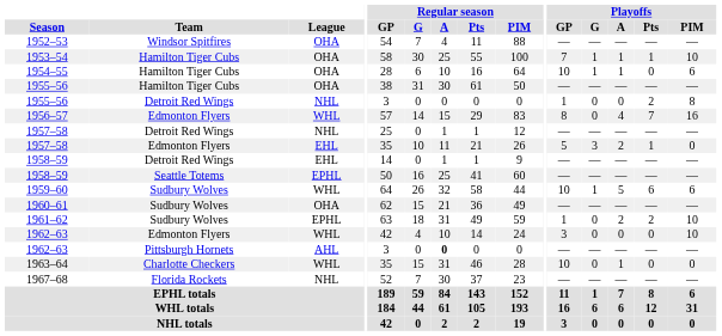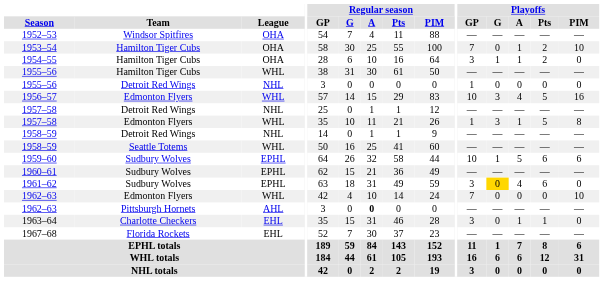1953–54 | Playoffs / G: 1 -> 0
1953–54 | Playoffs / Pts: 1 -> 2
1954–55 | Playoffs / GP: 10 -> 3
1954–55 | Playoffs / Pts: 0 -> 2
1954–55 | Playoffs / PIM: 6 -> 0
1955–56 / Hamilton Tiger Cubs | League: OHA -> WHL
1955–56 / Detroit Red Wings | Playoffs / Pts: 2 -> 0
1955–56 / Detroit Red Wings | Playoffs / PIM: 8 -> 0
1956–57 | Playoffs / GP: 8 -> 10
1956–57 | Playoffs / G: 0 -> 3
1956–57 | Playoffs / Pts: 7 -> 5
1957–58 / Edmonton Flyers | League: EHL -> WHL
1957–58 / Edmonton Flyers | Playoffs / GP: 5 -> 1
1957–58 / Edmonton Flyers | Playoffs / A: 2 -> 1
1957–58 / Edmonton Flyers | Playoffs / Pts: 1 -> 5
1957–58 / Edmonton Flyers | Playoffs / PIM: 0 -> 8
1958–59 / Detroit Red Wings | League: EHL -> NHL
1958–59 / Seattle Totems | League: EPHL -> WHL
1959–60 | League: WHL -> EPHL
1960–61 | League: OHA -> EPHL
1961–62 | Playoffs / GP: 1 -> 3
1961–62 | Playoffs / G: no background -> gold background
1961–62 | Playoffs / A: 2 -> 4
1961–62 | Playoffs / Pts: 2 -> 6
1961–62 | Playoffs / PIM: 10 -> 0
1962–63 / Edmonton Flyers | Playoffs / GP: 3 -> 7
1963–64 | League: WHL -> EHL
1963–64 | Playoffs / GP: 10 -> 3
1963–64 | Playoffs / Pts: 0 -> 1
1967–68 | League: NHL -> EHL
